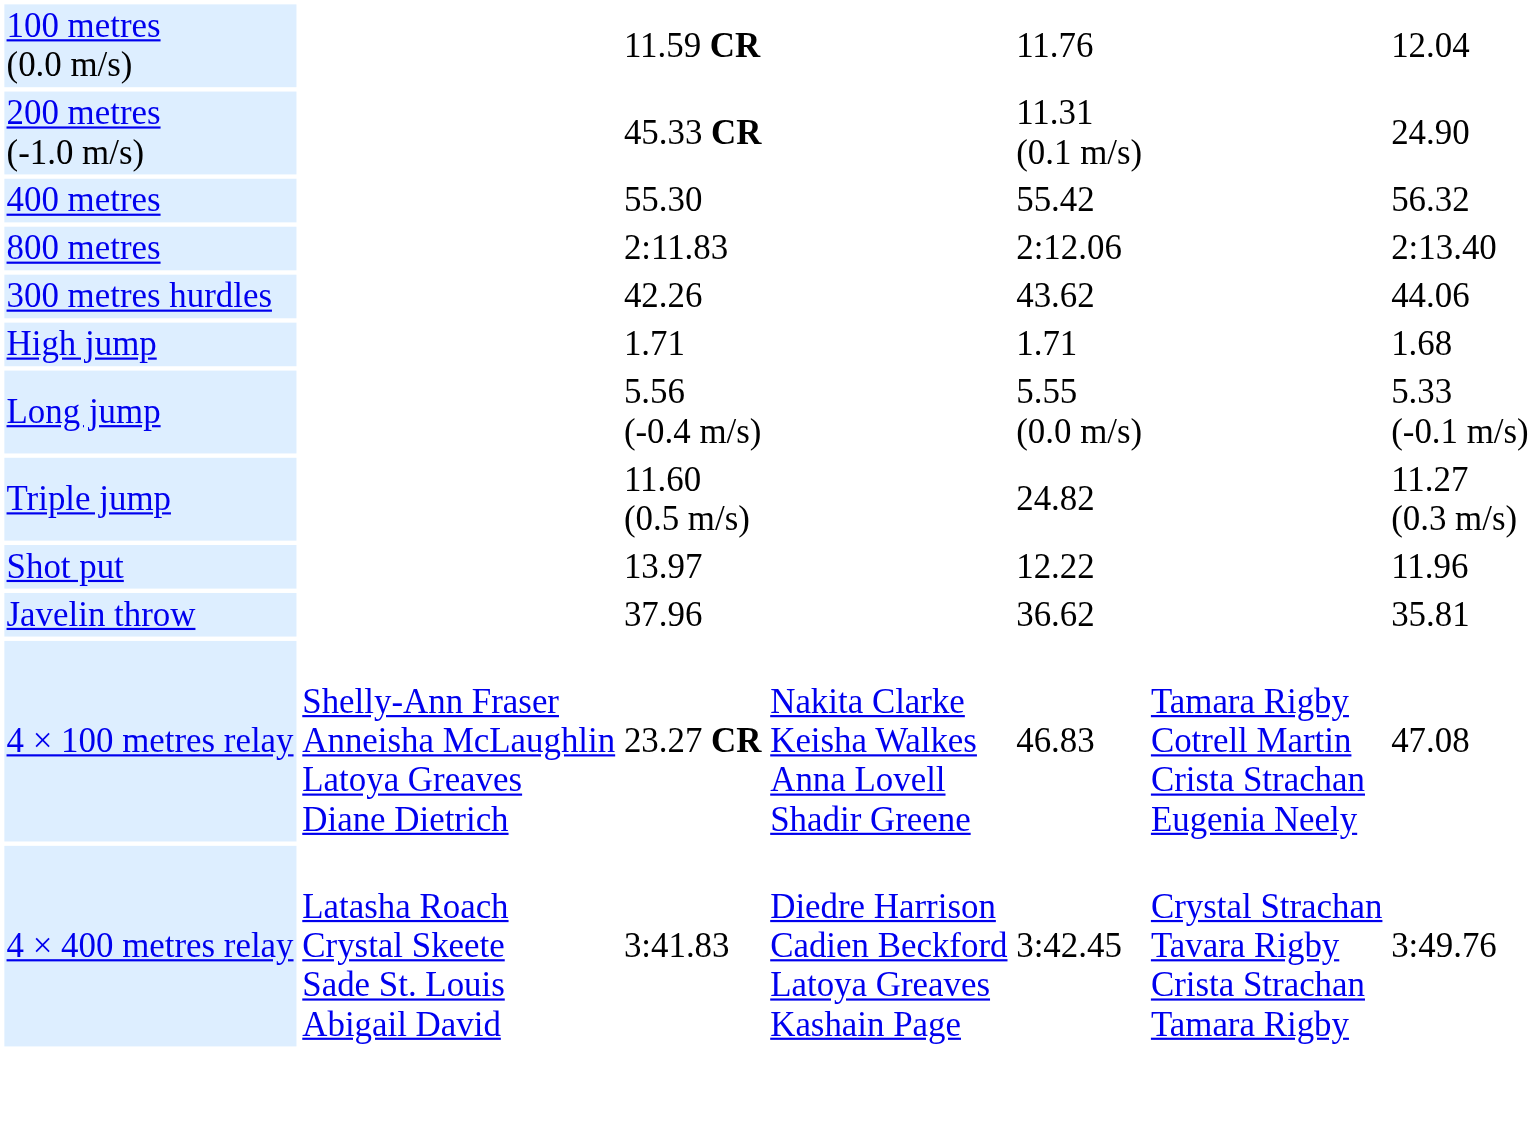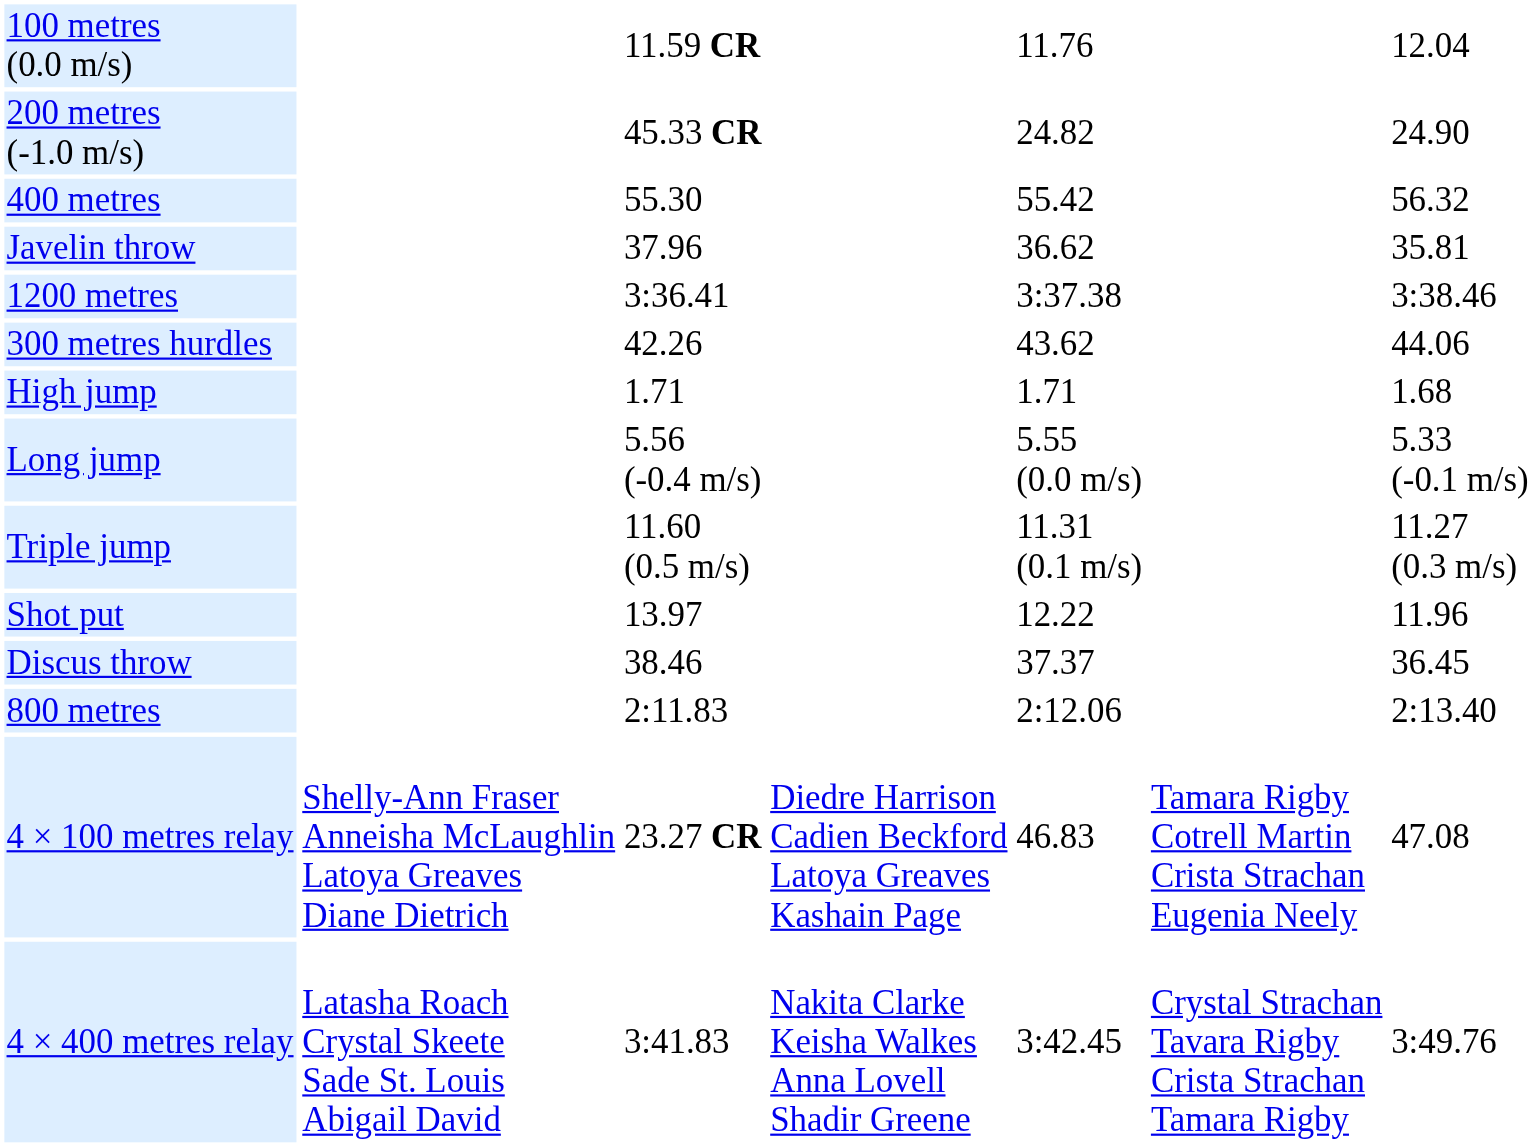200 metres (-1.0 m/s) | column 5: 11.31 (0.1 m/s) -> 24.82
rows swapped: 800 metres <-> Javelin throw
+ row: 1200 metres | 3:36.41 | 3:37.38 | 3:38.46
Triple jump | column 5: 24.82 -> 11.31 (0.1 m/s)
+ row: Discus throw | 38.46 | 37.37 | 36.45
4 × 100 metres relay | column 4: Nakita Clarke Keisha Walkes Anna Lovell Shadir Greene -> Diedre Harrison Cadien Beckford Latoya Greaves Kashain Page
4 × 400 metres relay | column 4: Diedre Harrison Cadien Beckford Latoya Greaves Kashain Page -> Nakita Clarke Keisha Walkes Anna Lovell Shadir Greene
